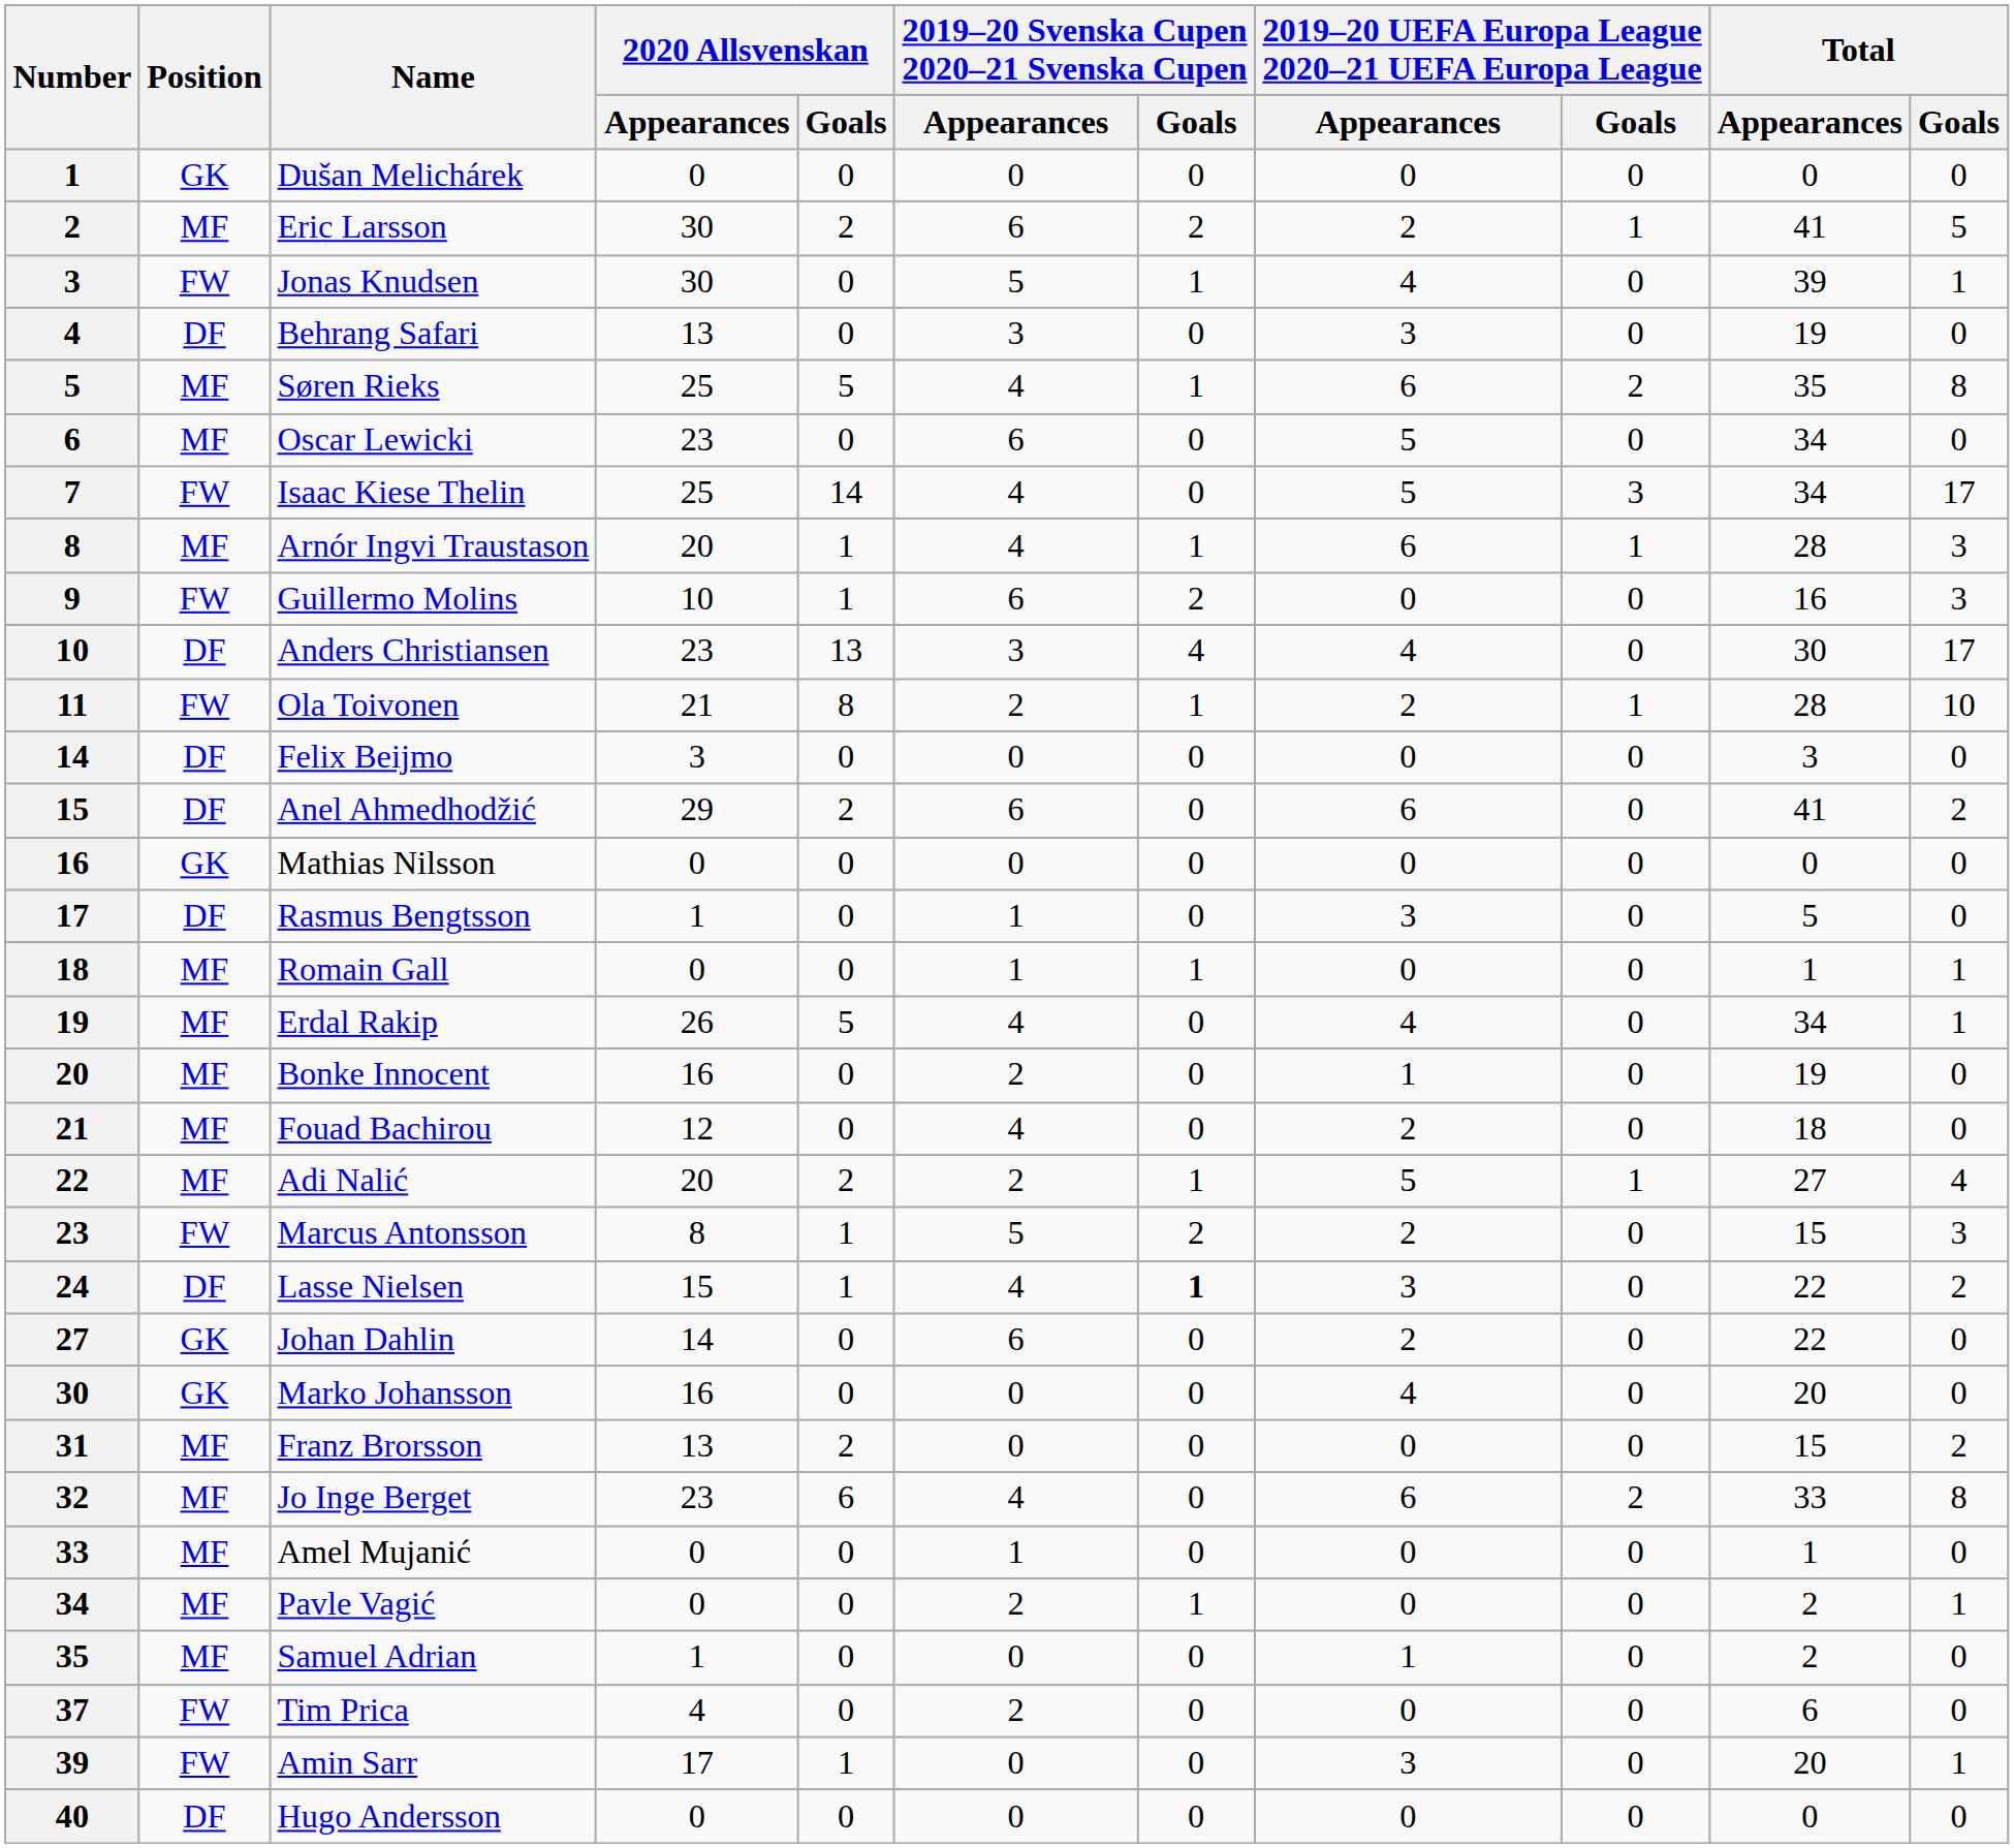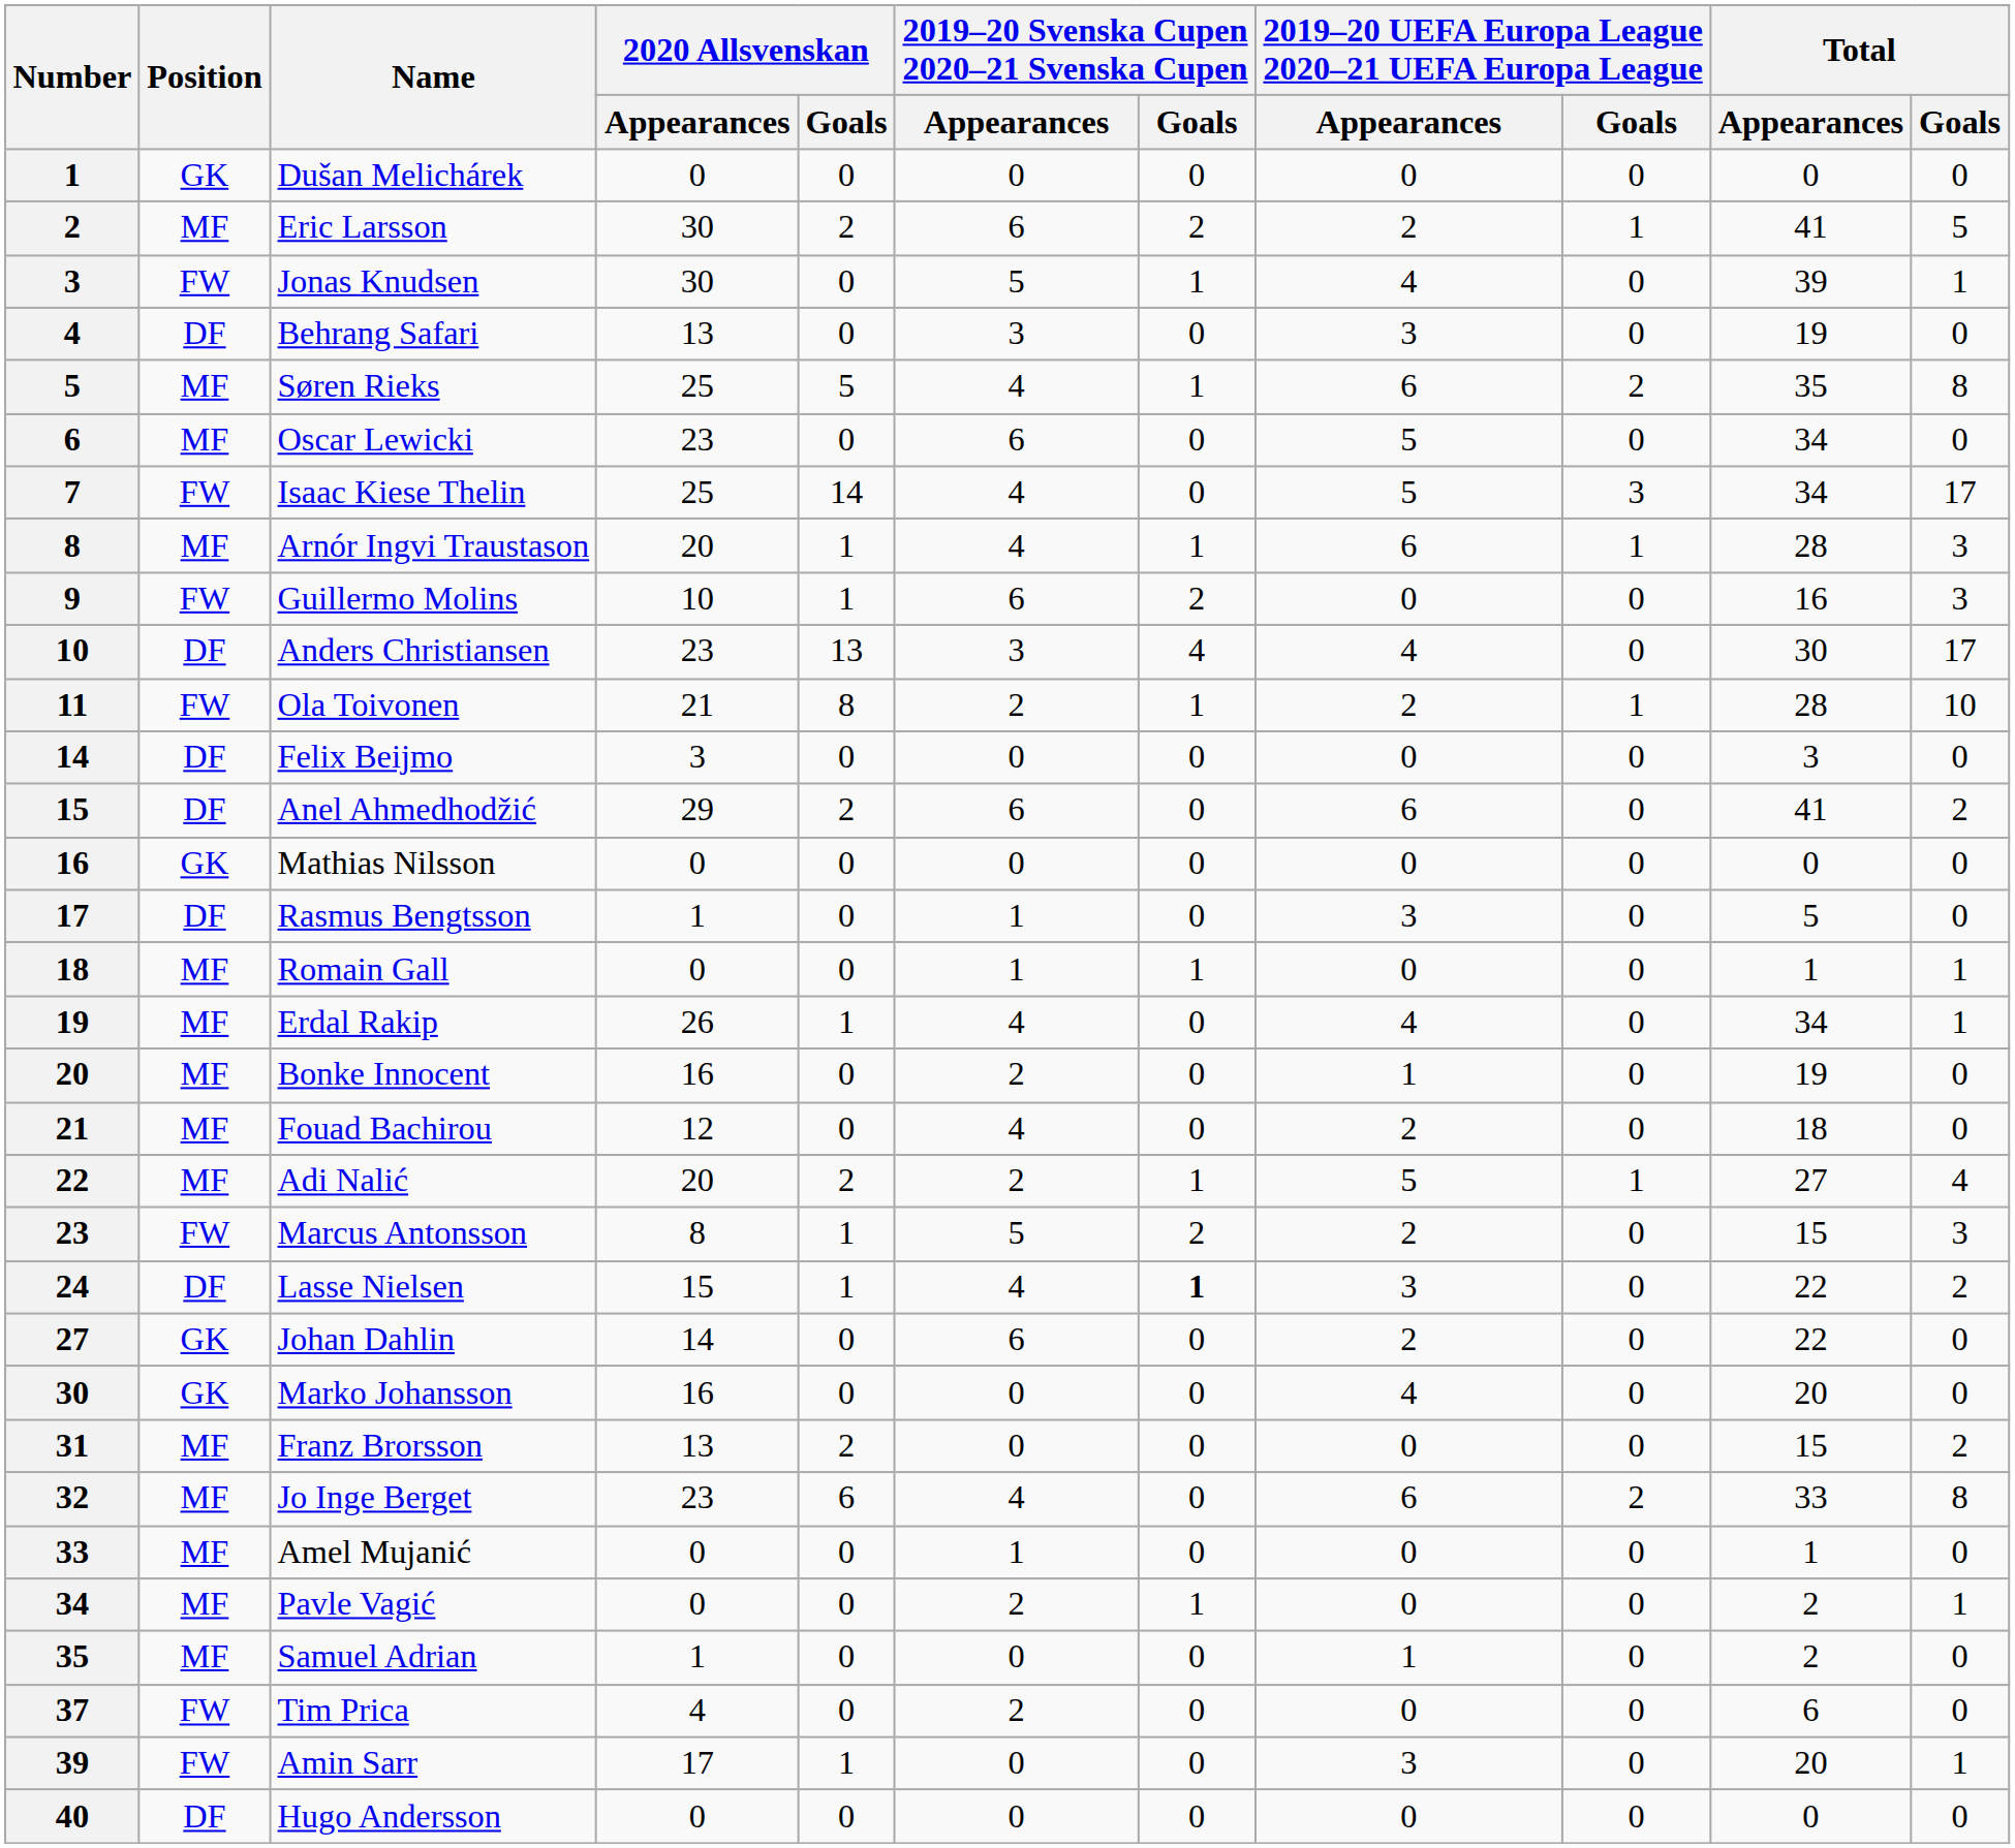Erdal Rakip | 2020 Allsvenskan / Goals: 5 -> 1
